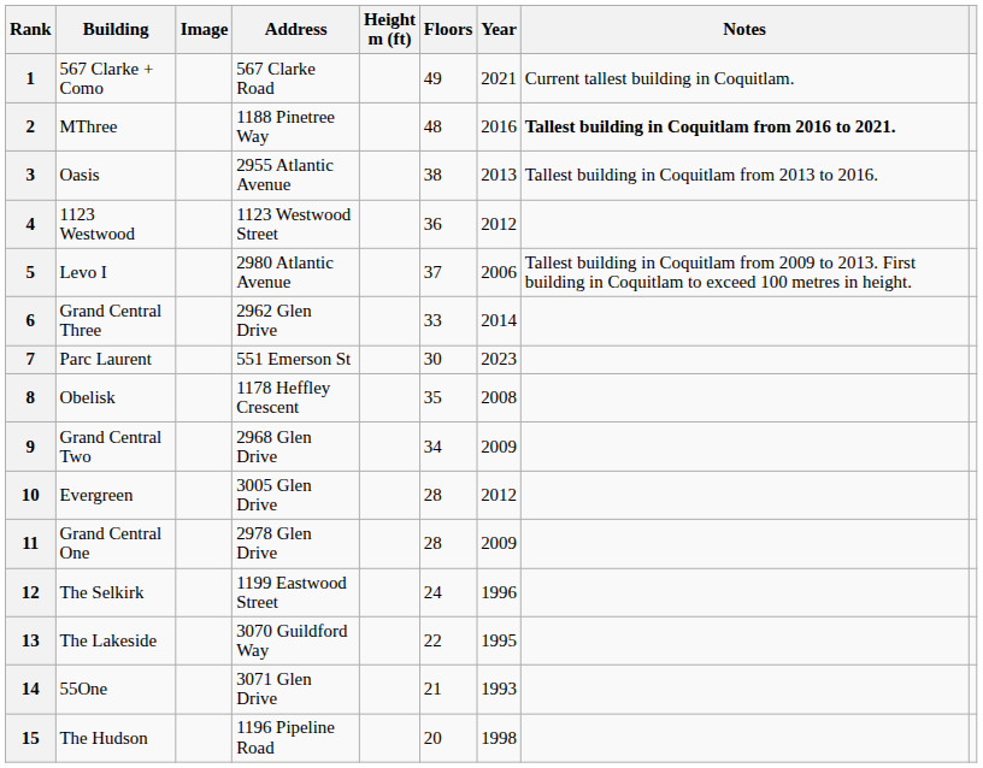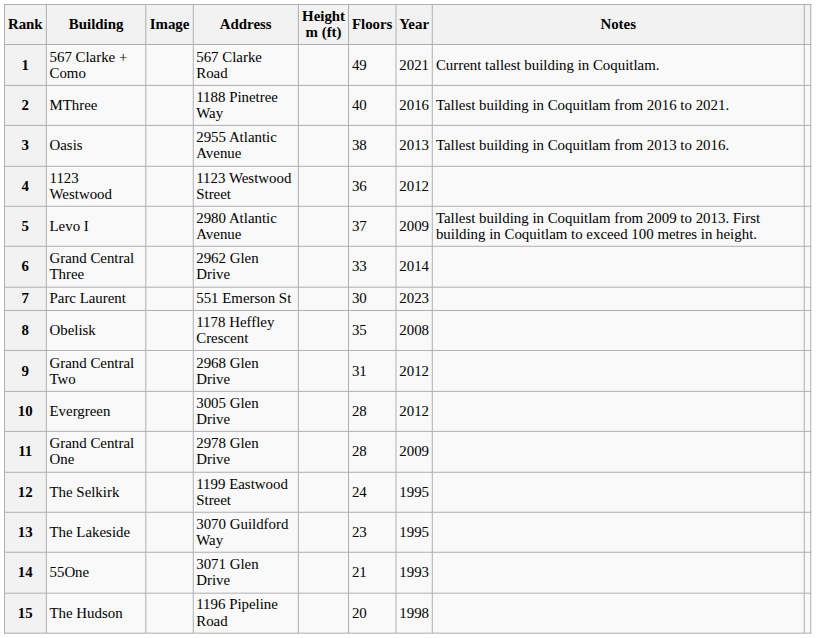2 | Floors: 48 -> 40
2 | Notes: bold -> normal
5 | Year: 2006 -> 2009
9 | Floors: 34 -> 31
9 | Year: 2009 -> 2012
12 | Year: 1996 -> 1995
13 | Floors: 22 -> 23
